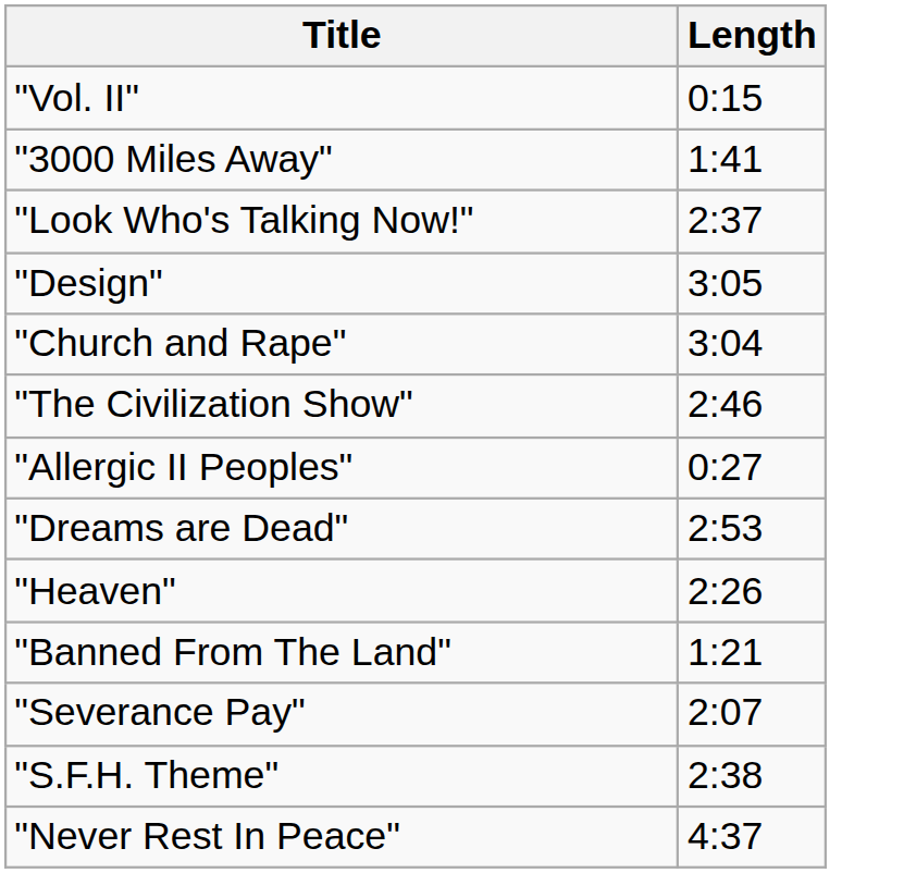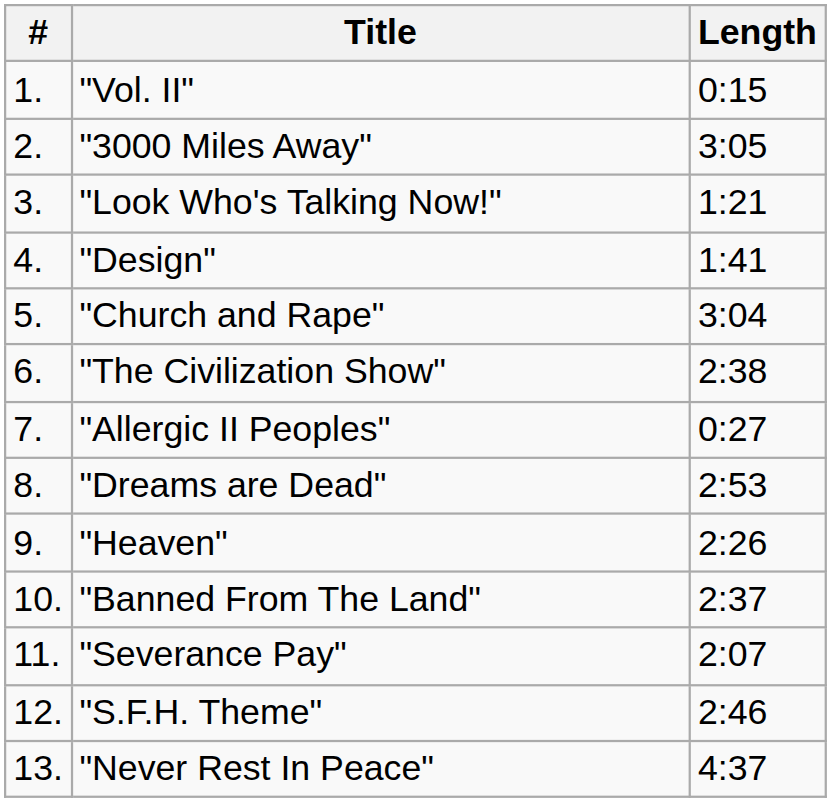+ column: # | 1. | 2. | 3. | 4. | 5. | 6. | 7. | 8. | 9. | 10. | 11. | 12. | 13.
"3000 Miles Away" | Length: 1:41 -> 3:05
"Look Who's Talking Now!" | Length: 2:37 -> 1:21
"Design" | Length: 3:05 -> 1:41
"The Civilization Show" | Length: 2:46 -> 2:38
"Banned From The Land" | Length: 1:21 -> 2:37
"S.F.H. Theme" | Length: 2:38 -> 2:46
